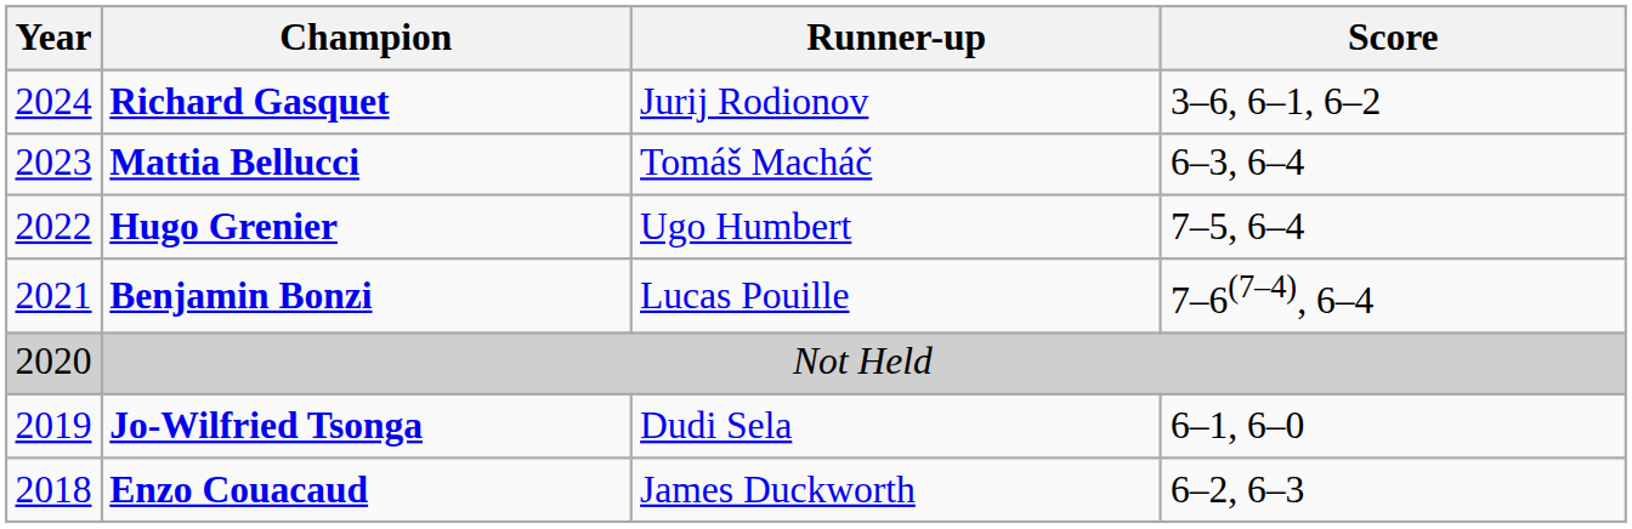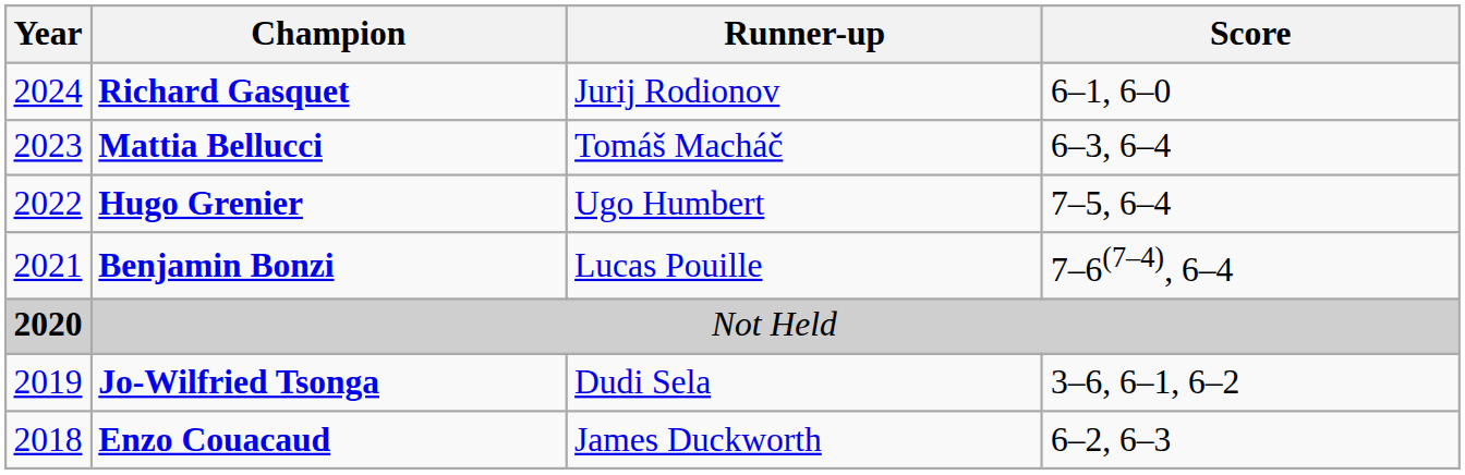Richard Gasquet | Score: 3–6, 6–1, 6–2 -> 6–1, 6–0
Not Held | Year: normal -> bold
Jo-Wilfried Tsonga | Score: 6–1, 6–0 -> 3–6, 6–1, 6–2
